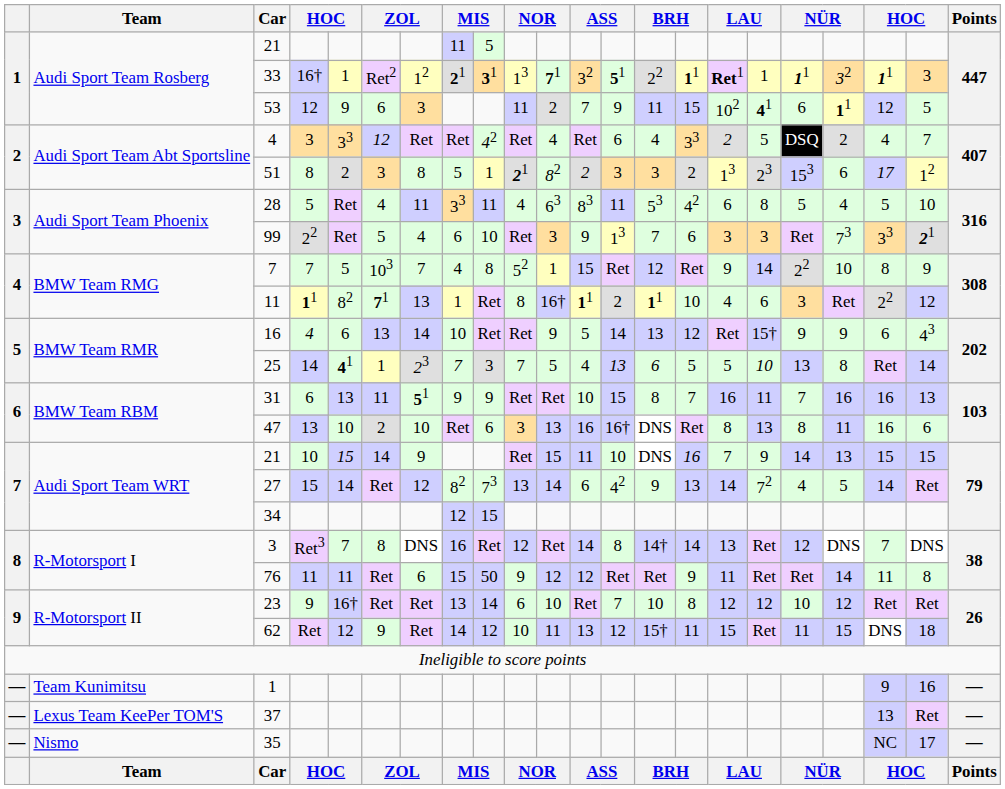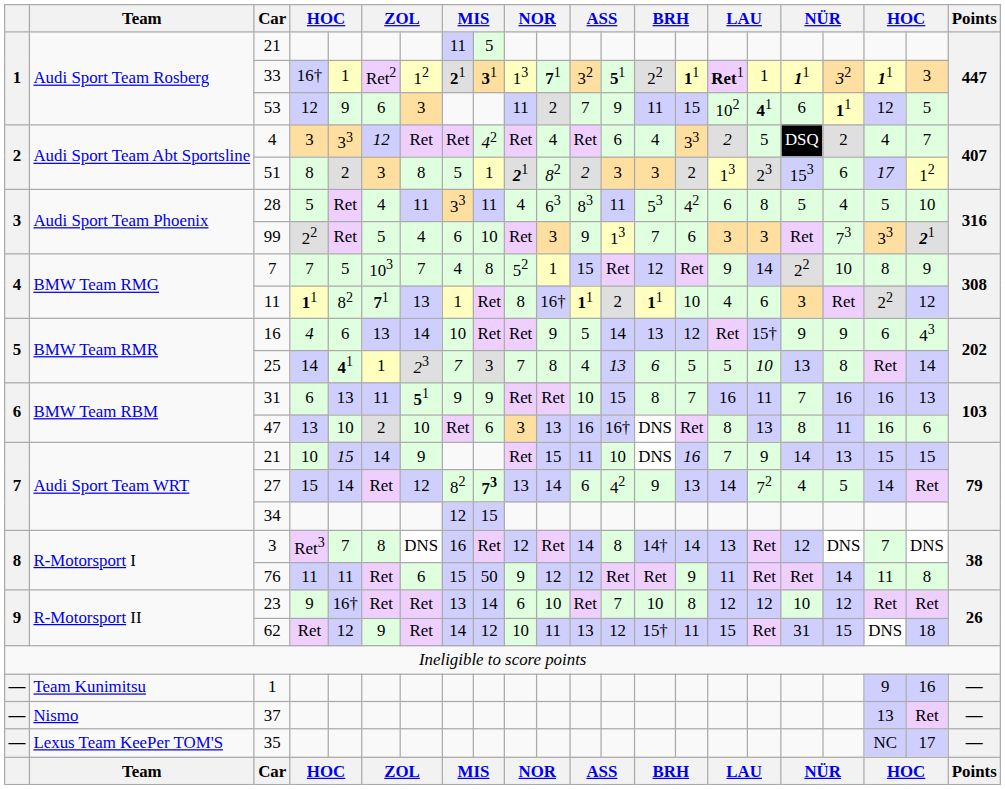25 | column 11: 5 -> 8
27 | column 9: normal -> bold
62 | column 18: 11 -> 31
37 | Team: Lexus Team KeePer TOM'S -> Nismo
35 | Team: Nismo -> Lexus Team KeePer TOM'S
